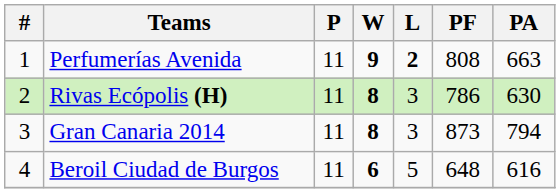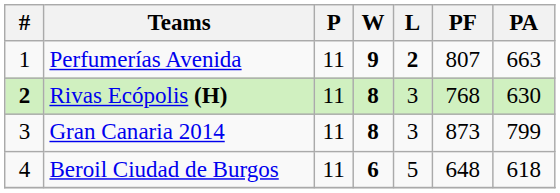Perfumerías Avenida | PF: 808 -> 807
Rivas Ecópolis (H) | #: normal -> bold
Rivas Ecópolis (H) | PF: 786 -> 768
Gran Canaria 2014 | PA: 794 -> 799
Beroil Ciudad de Burgos | PA: 616 -> 618
